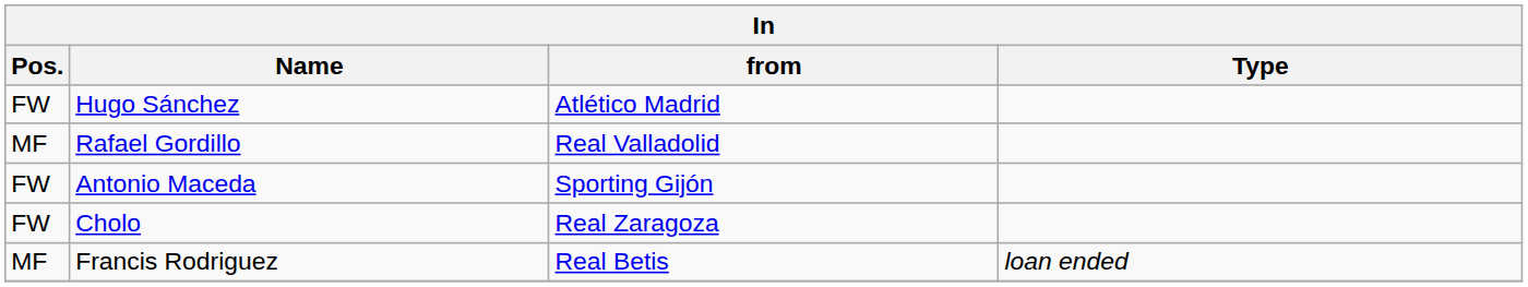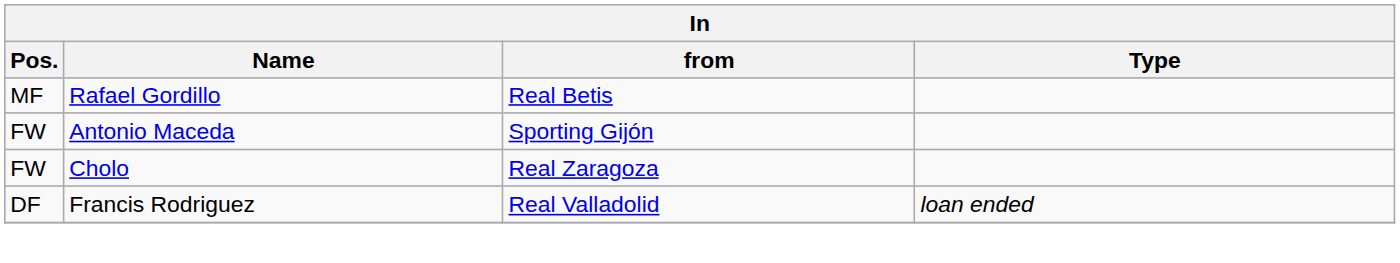- row: FW | Hugo Sánchez | Atlético Madrid
Rafael Gordillo | from: Real Valladolid -> Real Betis
Francis Rodriguez | Pos.: MF -> DF
Francis Rodriguez | from: Real Betis -> Real Valladolid
